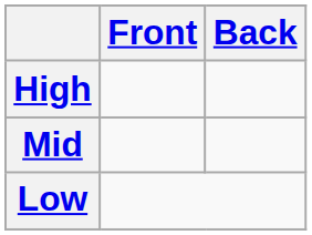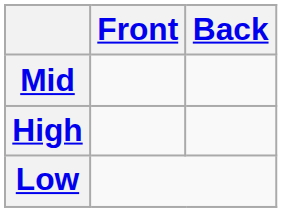rows swapped: High <-> Mid
